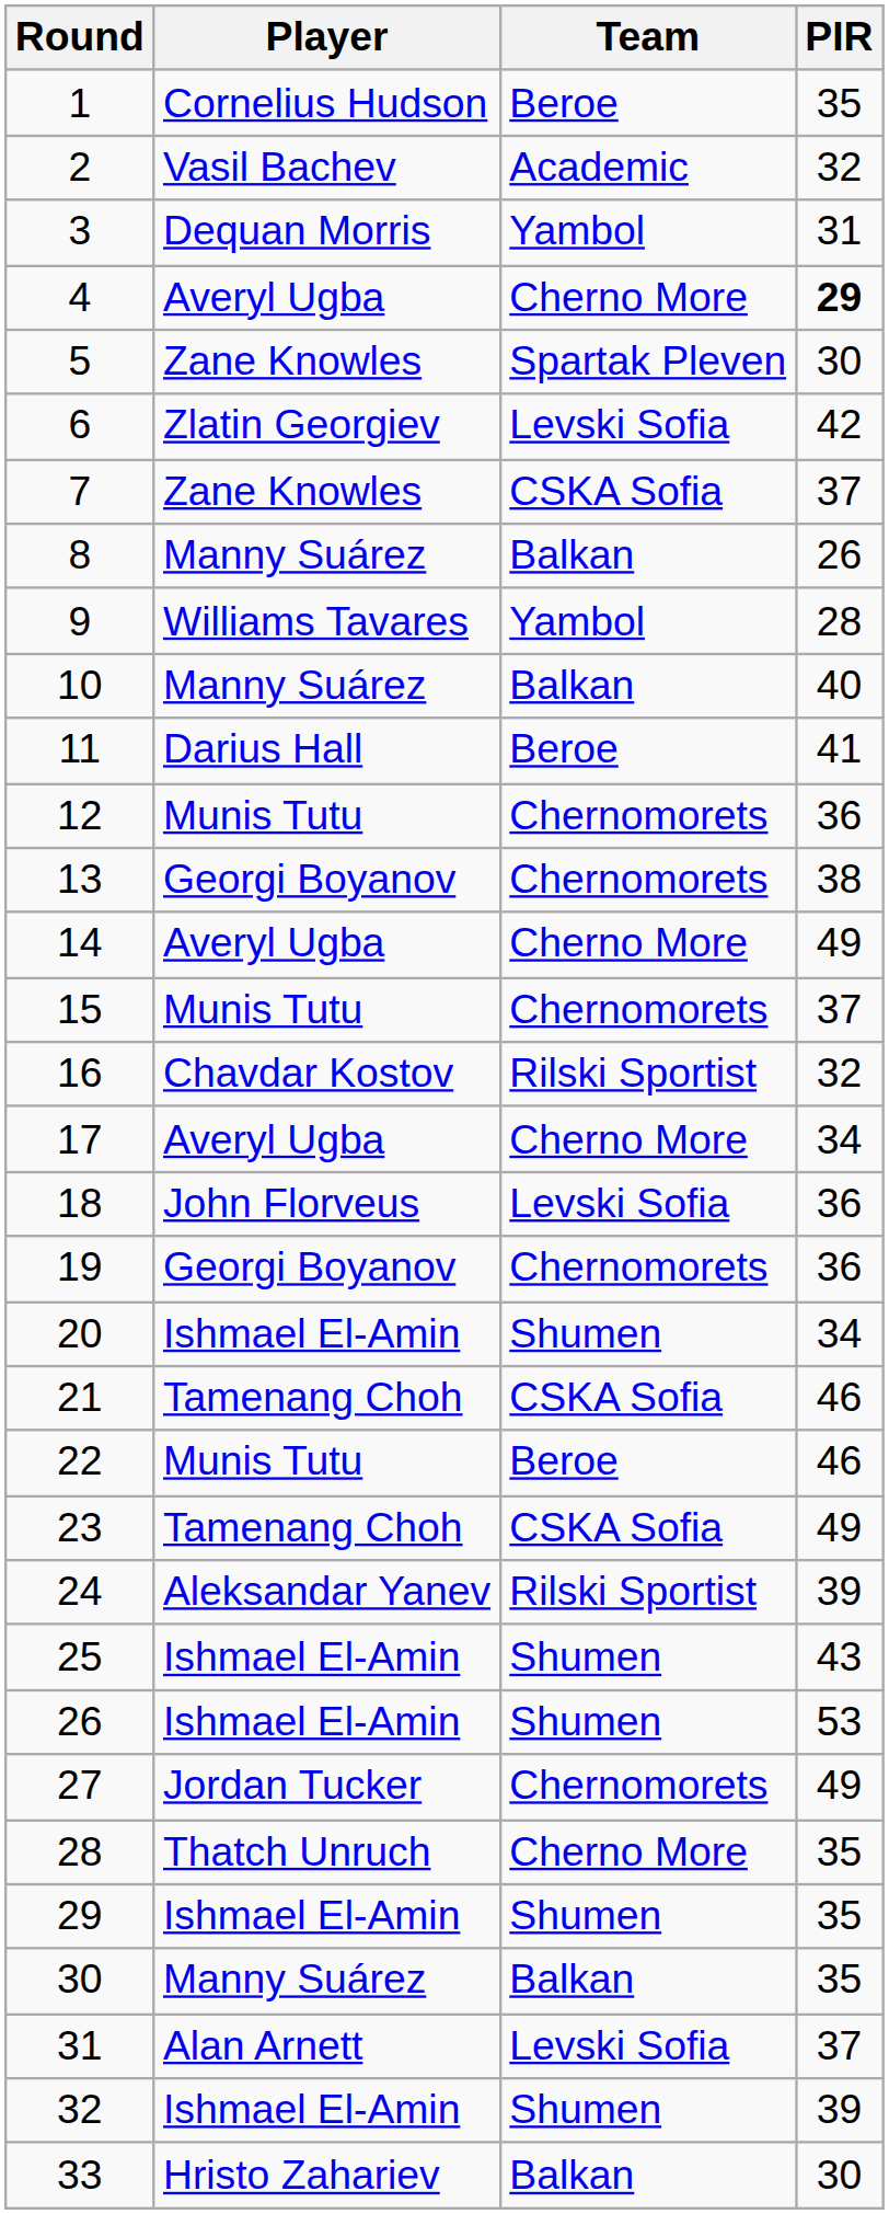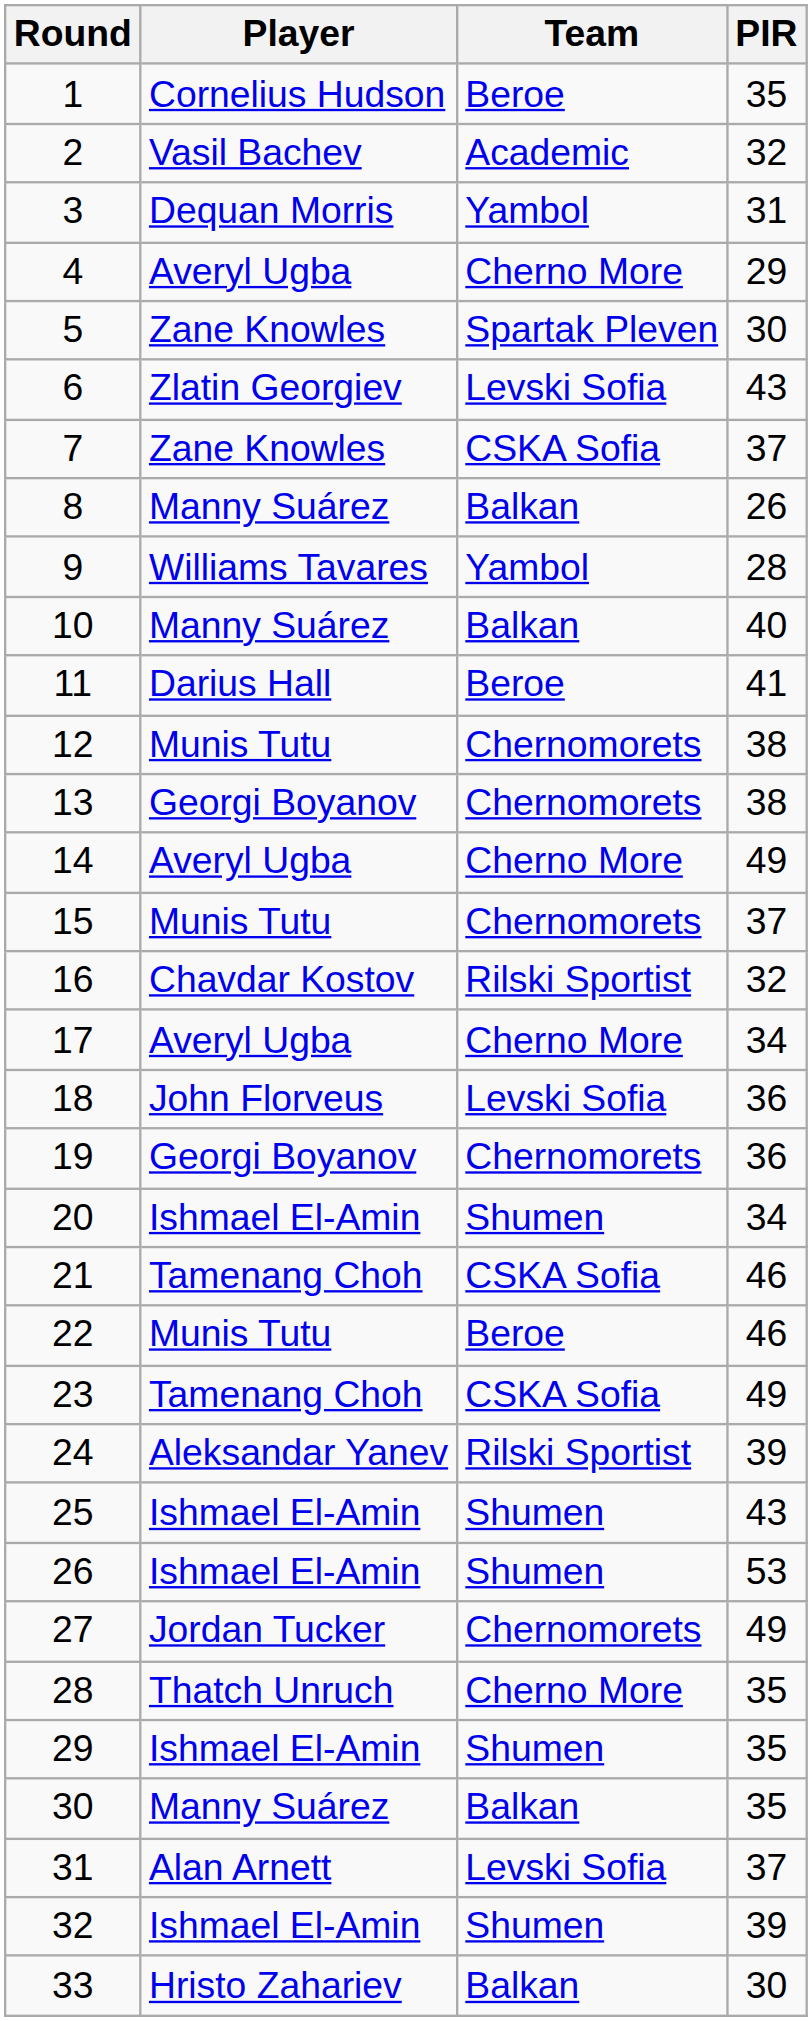4 | PIR: bold -> normal
6 | PIR: 42 -> 43
12 | PIR: 36 -> 38
